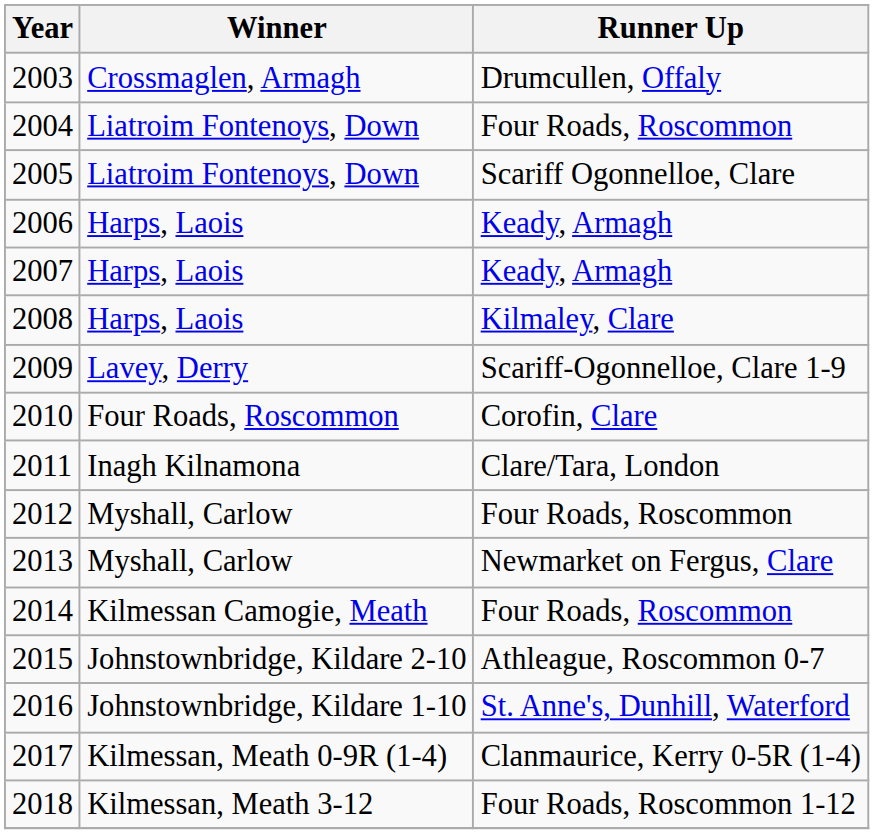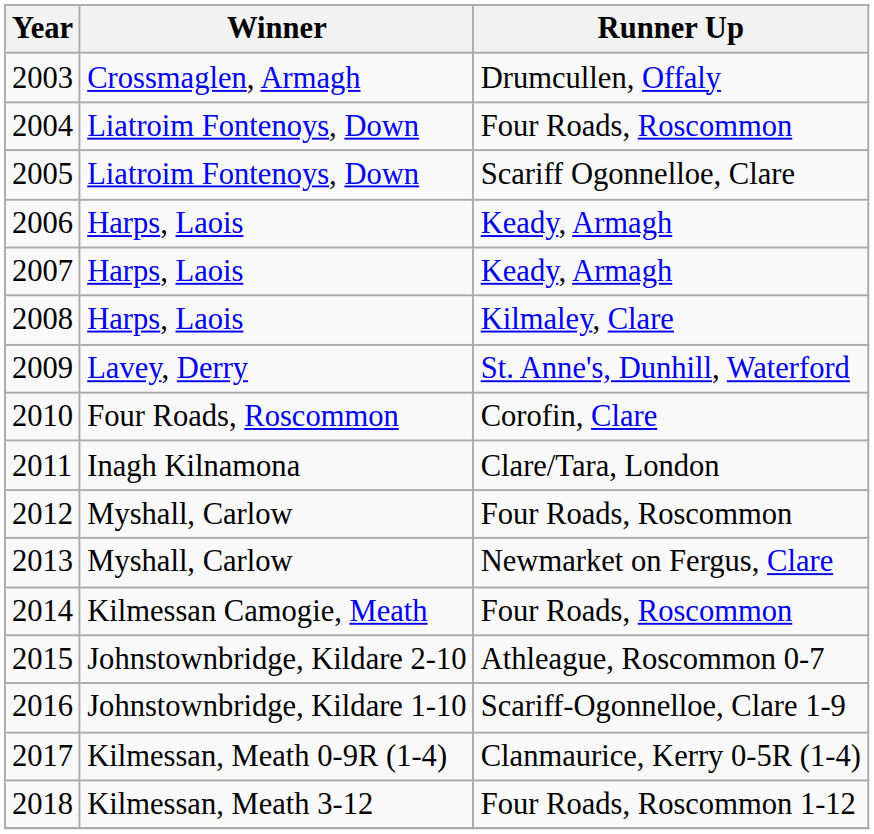2009 | Runner Up: Scariff-Ogonnelloe, Clare 1-9 -> St. Anne's, Dunhill, Waterford
2016 | Runner Up: St. Anne's, Dunhill, Waterford -> Scariff-Ogonnelloe, Clare 1-9
